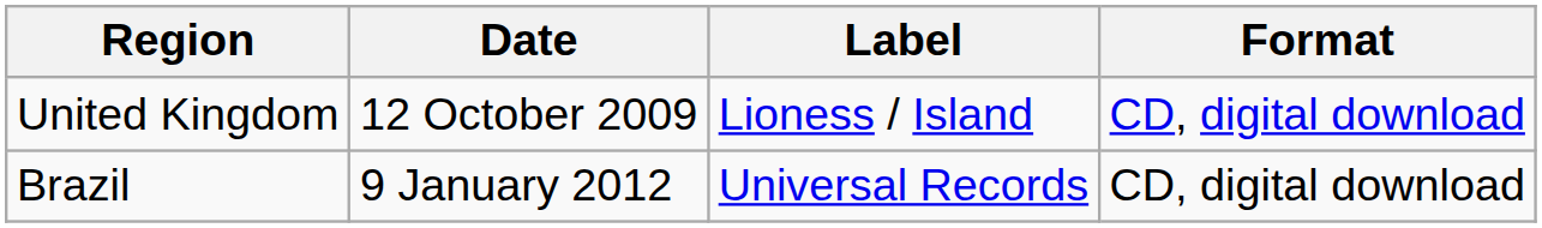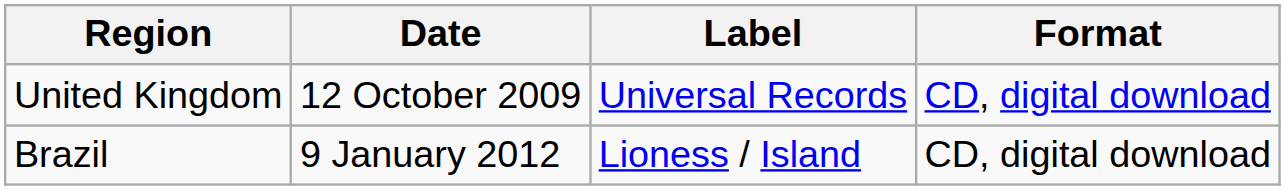United Kingdom | Label: Lioness / Island -> Universal Records
Brazil | Label: Universal Records -> Lioness / Island
